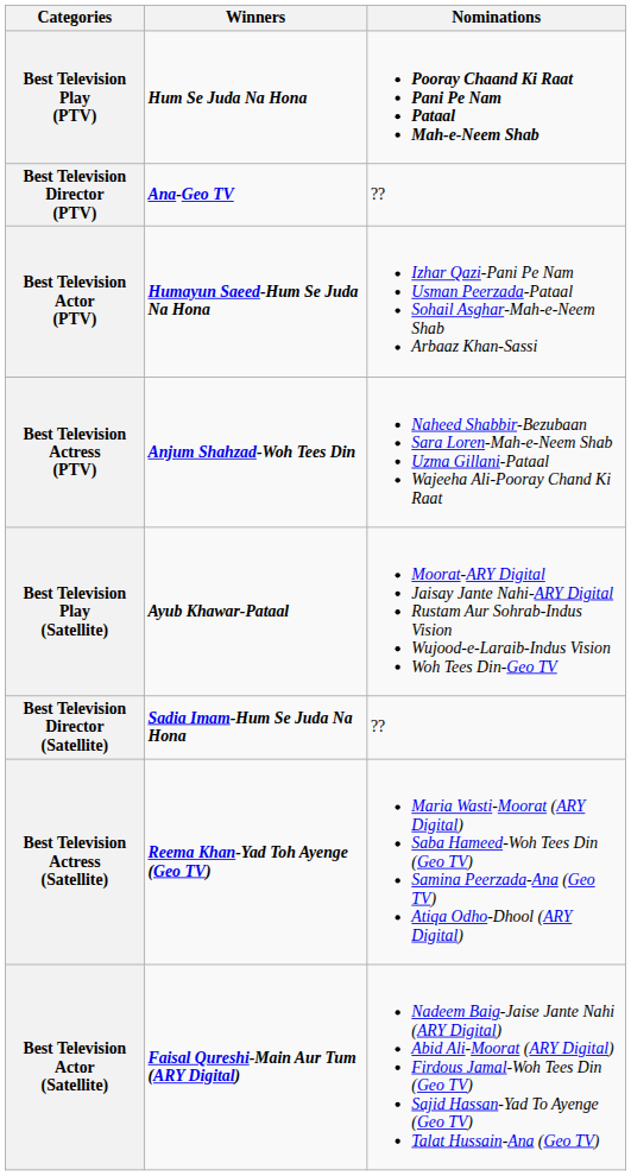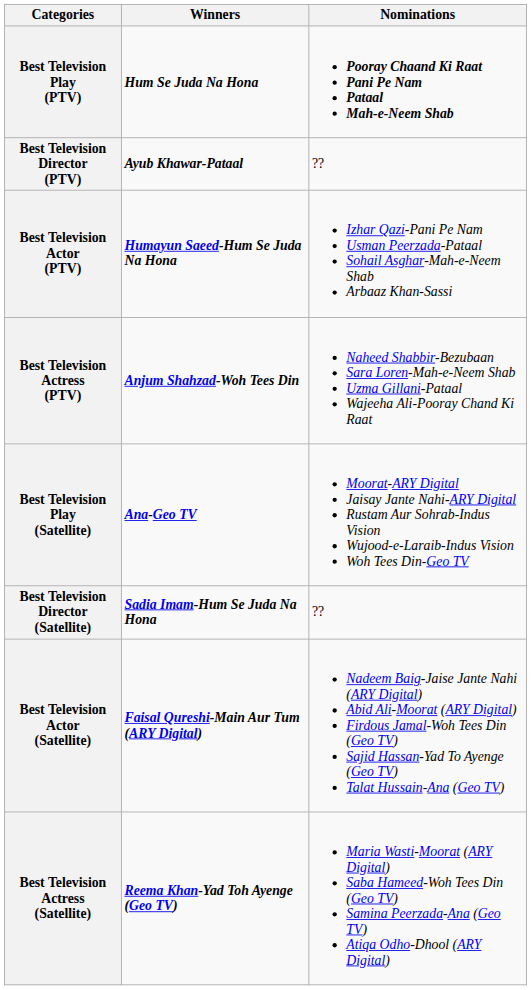Best Television Director (PTV) | Winners: Ana-Geo TV -> Ayub Khawar-Pataal
Best Television Play (Satellite) | Winners: Ayub Khawar-Pataal -> Ana-Geo TV
rows swapped: Best Television Actor (Satellite) <-> Best Television Actress (Satellite)
